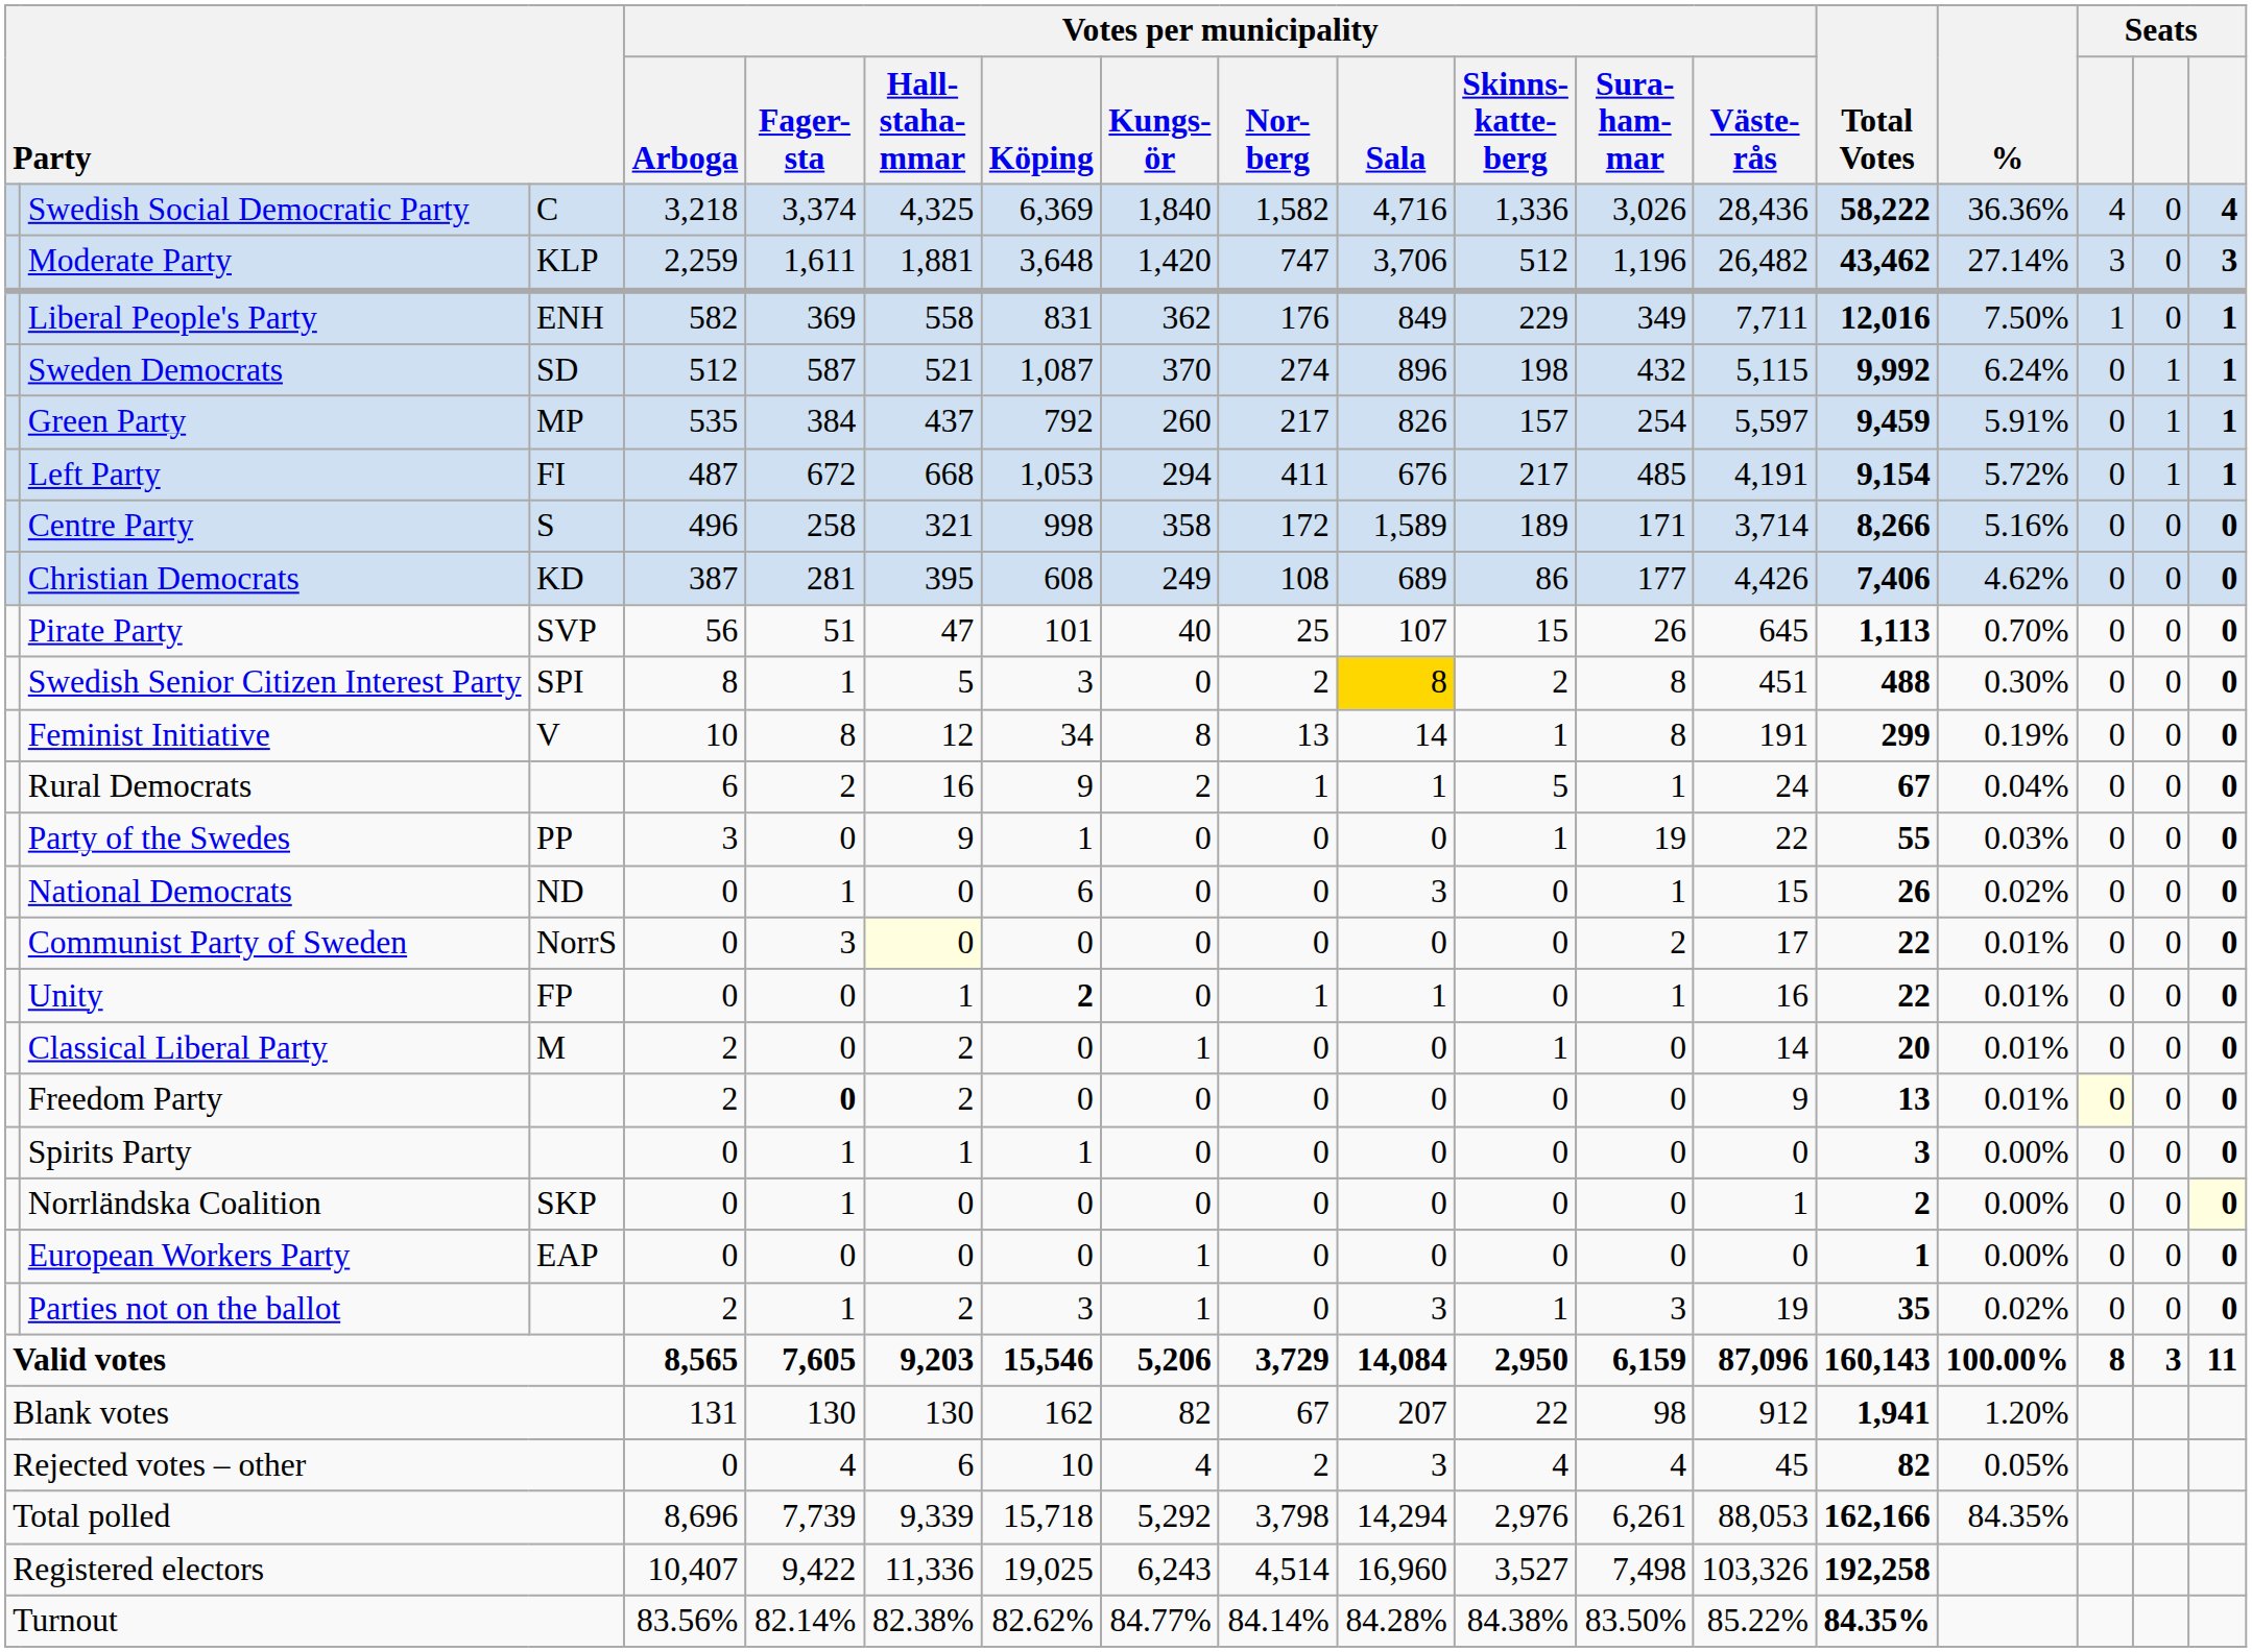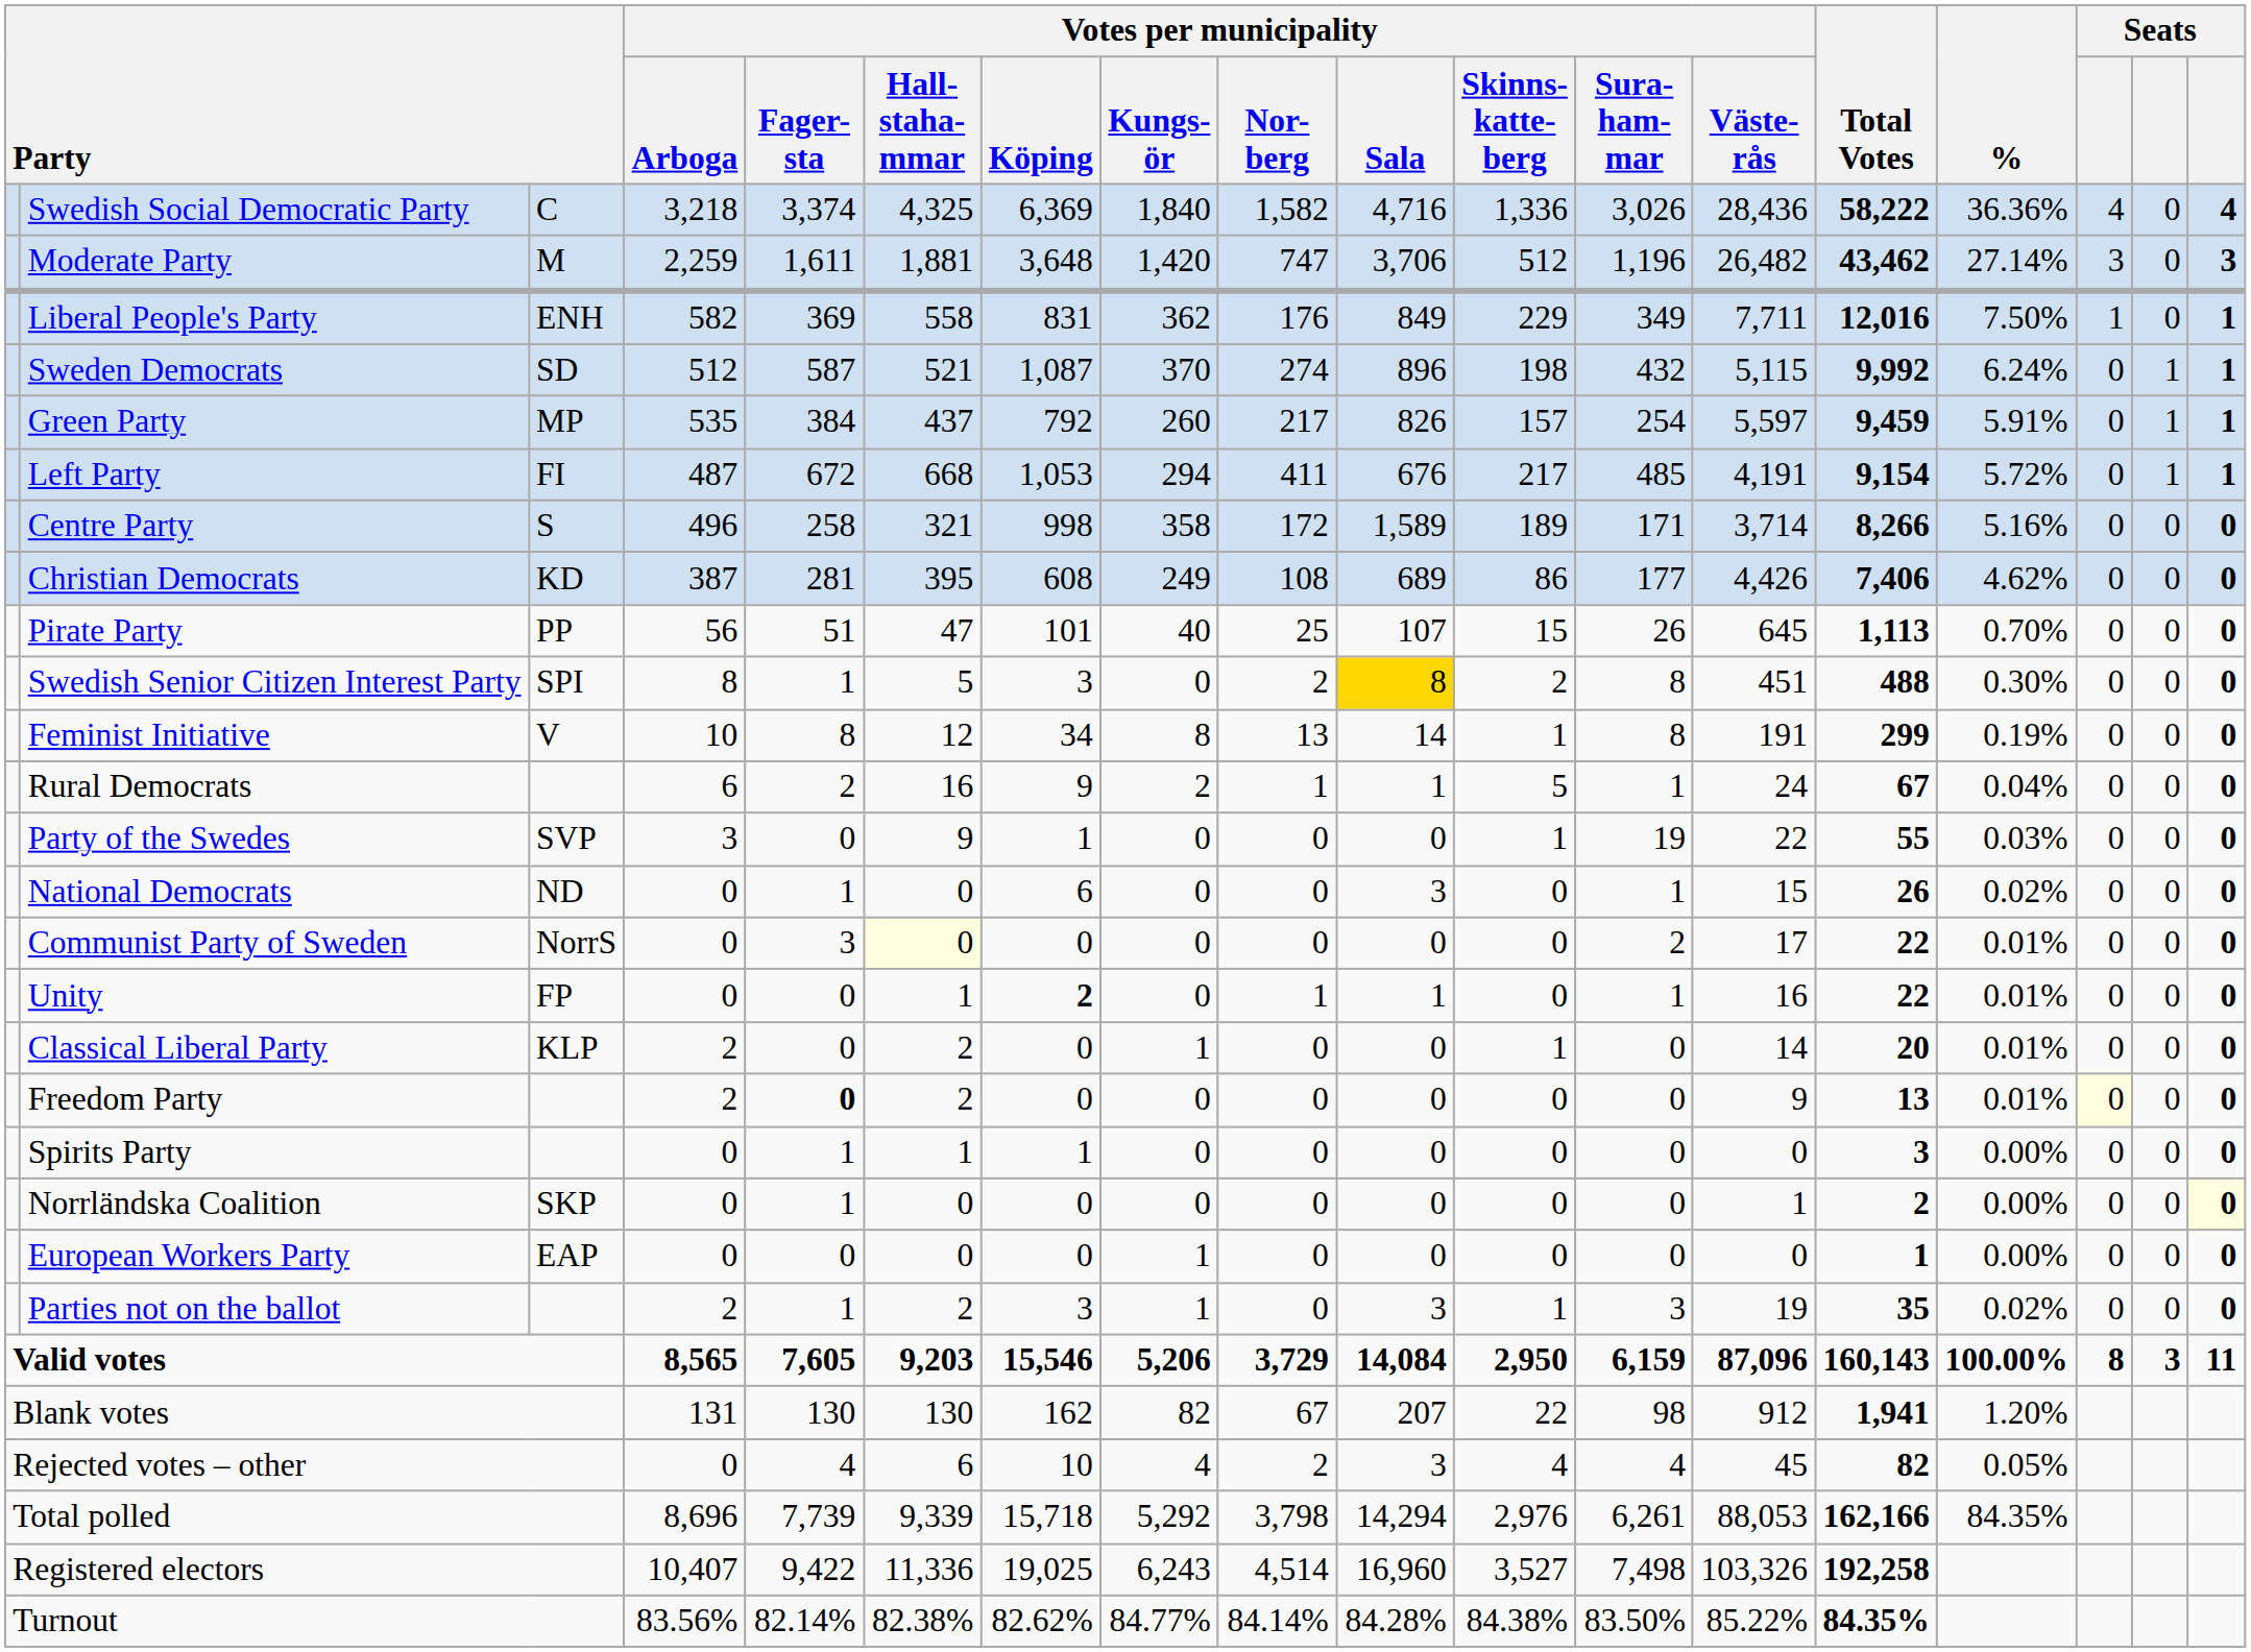Moderate Party | column 3: KLP -> M
Pirate Party | column 3: SVP -> PP
Party of the Swedes | column 3: PP -> SVP
Classical Liberal Party | column 3: M -> KLP
